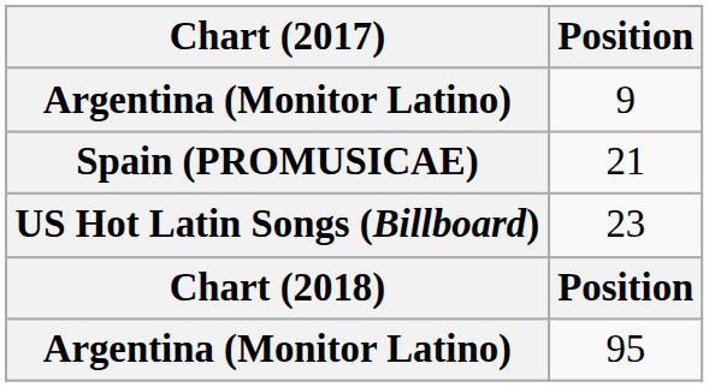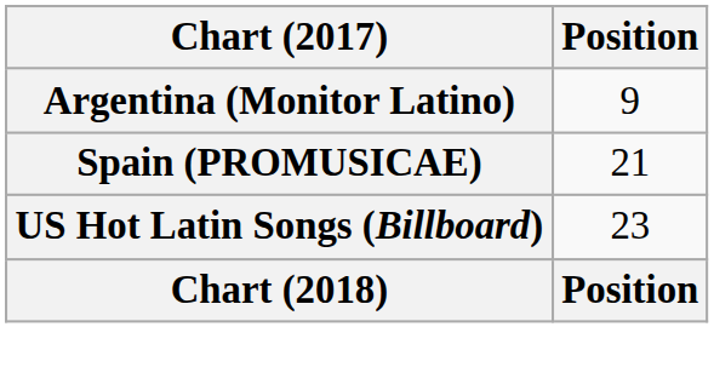- row: Argentina (Monitor Latino) | 95
